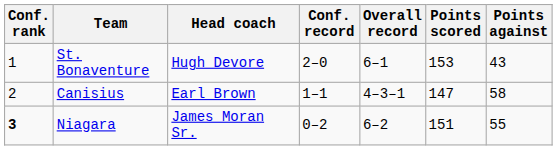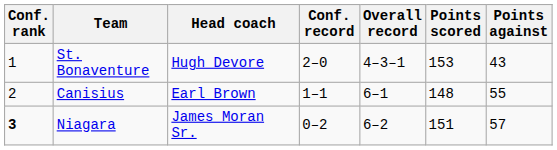St. Bonaventure | Overall record: 6–1 -> 4–3–1
Canisius | Overall record: 4–3–1 -> 6–1
Canisius | Points scored: 147 -> 148
Canisius | Points against: 58 -> 55
Niagara | Points against: 55 -> 57
